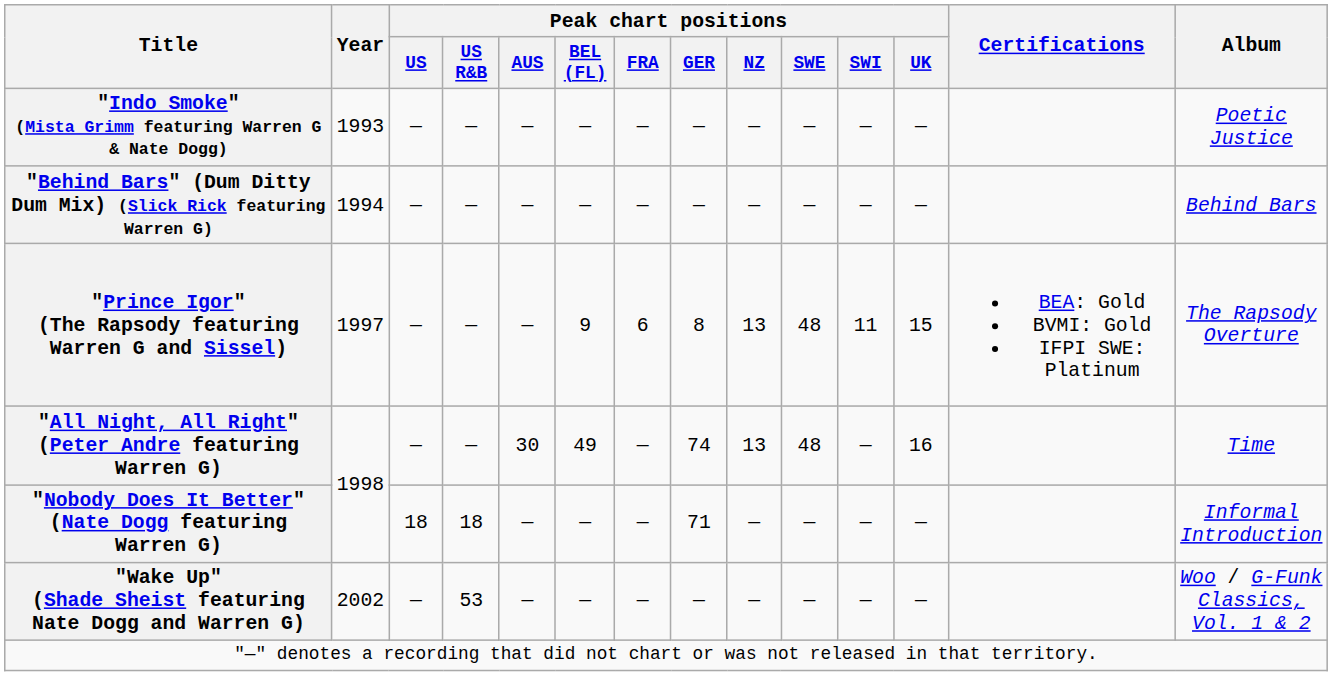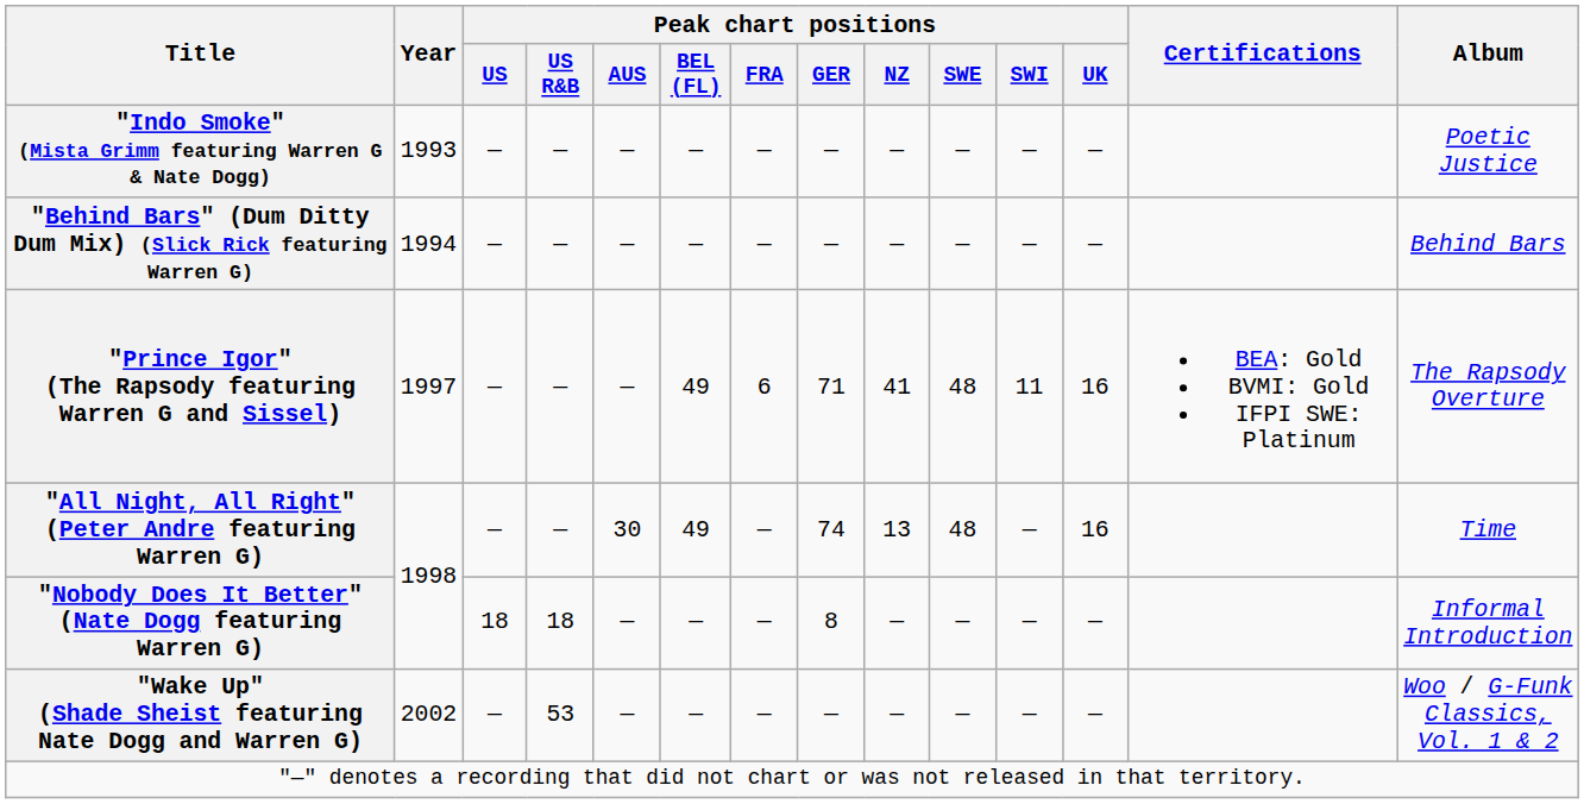"Prince Igor" (The Rapsody featuring Warren G and Sissel) | Peak chart positions / BEL (FL): 9 -> 49
"Prince Igor" (The Rapsody featuring Warren G and Sissel) | Peak chart positions / GER: 8 -> 71
"Prince Igor" (The Rapsody featuring Warren G and Sissel) | Peak chart positions / NZ: 13 -> 41
"Prince Igor" (The Rapsody featuring Warren G and Sissel) | Peak chart positions / UK: 15 -> 16
"Nobody Does It Better" (Nate Dogg featuring Warren G) | Peak chart positions / GER: 71 -> 8
